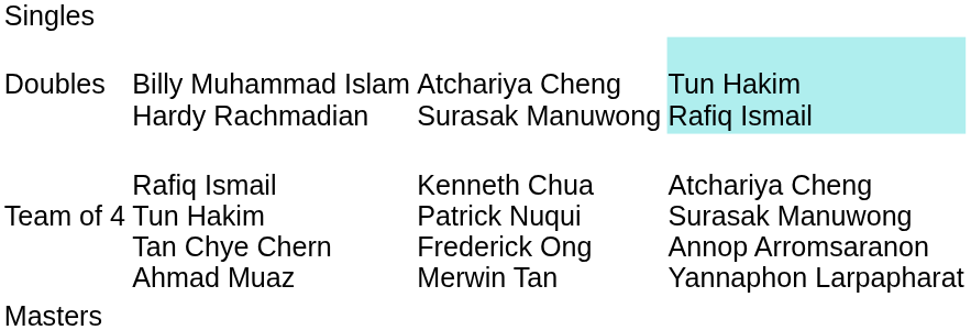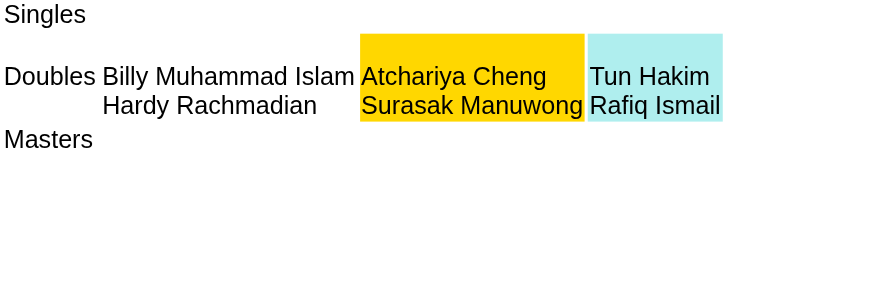Doubles | column 3: no background -> gold background
- row: Team of 4 | Rafiq Ismail Tun Hakim Tan Chye Chern Ahmad Muaz | Kenneth Chua Patrick Nuqui Frederick Ong Merwin Tan | Atchariya Cheng Surasak Manuwong Annop Arromsaranon Yannaphon Larpapharat
